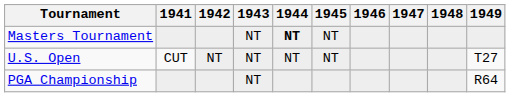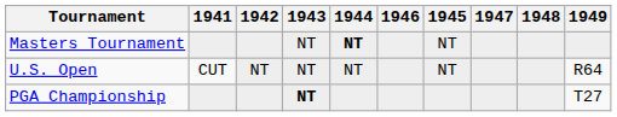columns swapped: 1945 <-> 1946
U.S. Open | 1949: T27 -> R64
PGA Championship | 1943: normal -> bold
PGA Championship | 1949: R64 -> T27
